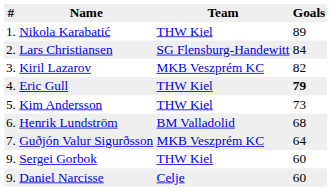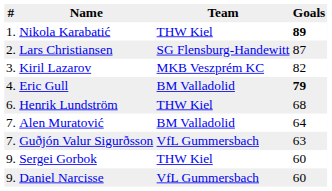Nikola Karabatić | Goals: normal -> bold
Lars Christiansen | Goals: 84 -> 87
Eric Gull | Team: THW Kiel -> BM Valladolid
- row: 5. | Kim Andersson | THW Kiel | 73
Henrik Lundström | Team: BM Valladolid -> THW Kiel
+ row: 7. | Alen Muratović | BM Valladolid | 64
Guðjón Valur Sigurðsson | Team: MKB Veszprém KC -> VfL Gummersbach
Guðjón Valur Sigurðsson | Goals: 64 -> 63
Daniel Narcisse | Team: Celje -> VfL Gummersbach
